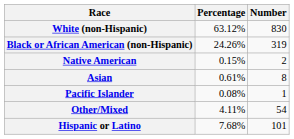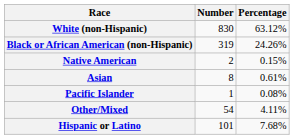columns swapped: Number <-> Percentage
